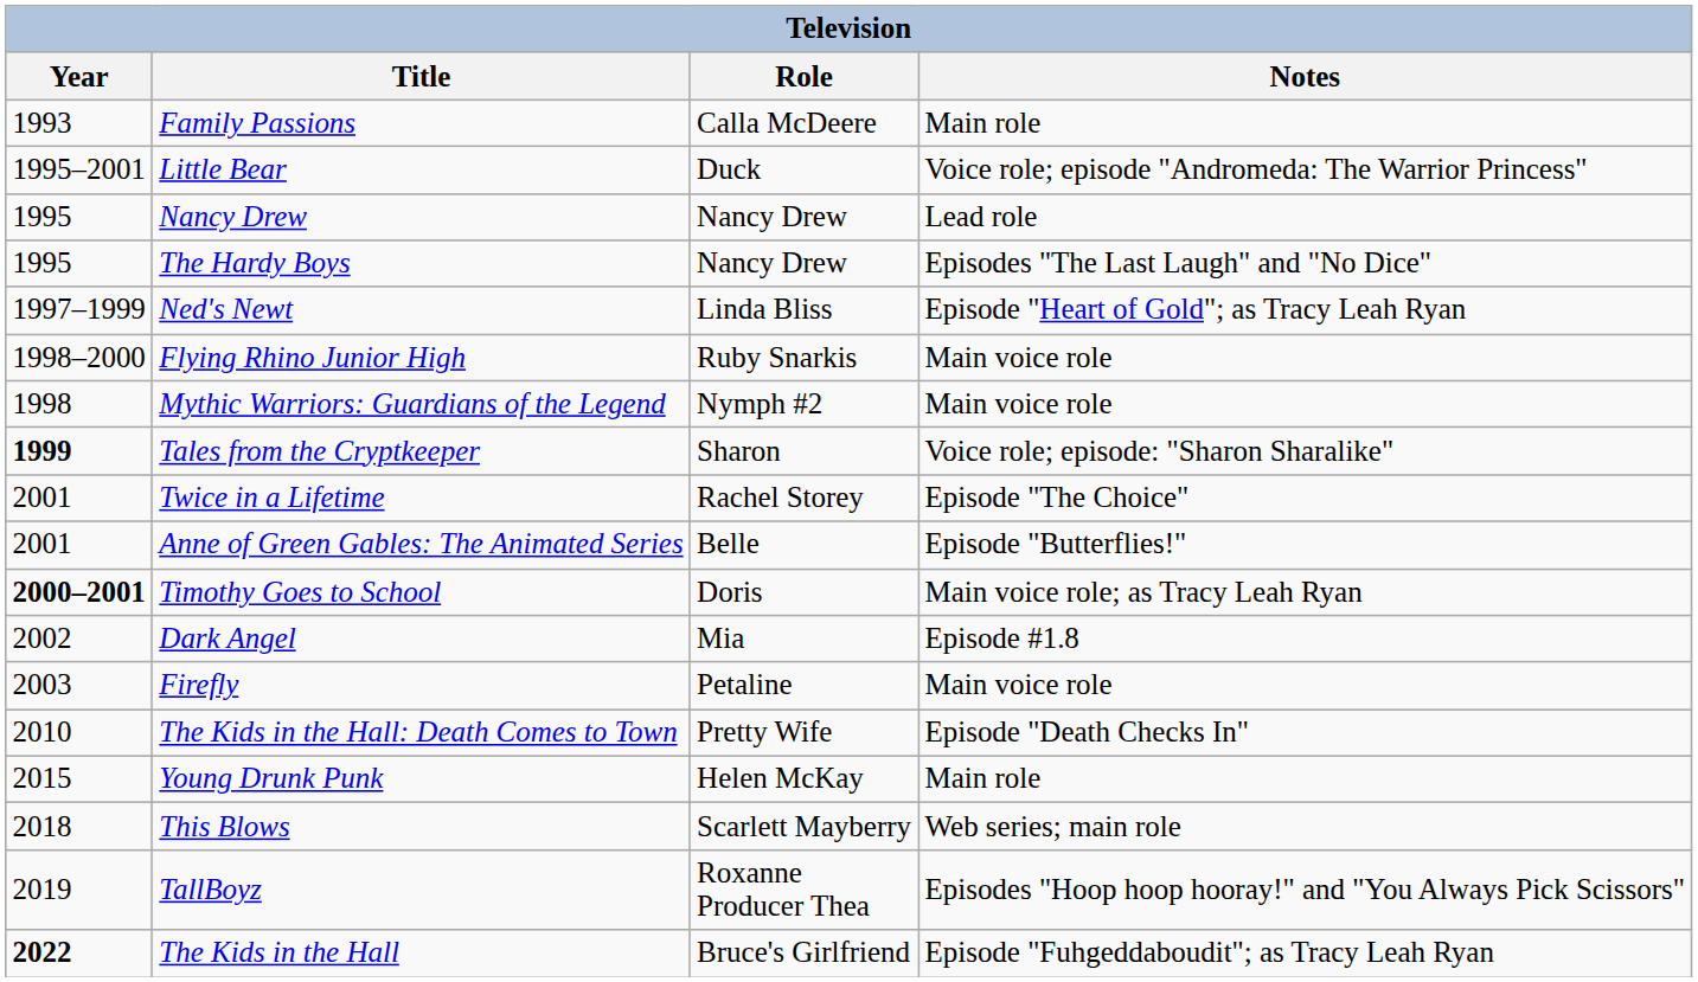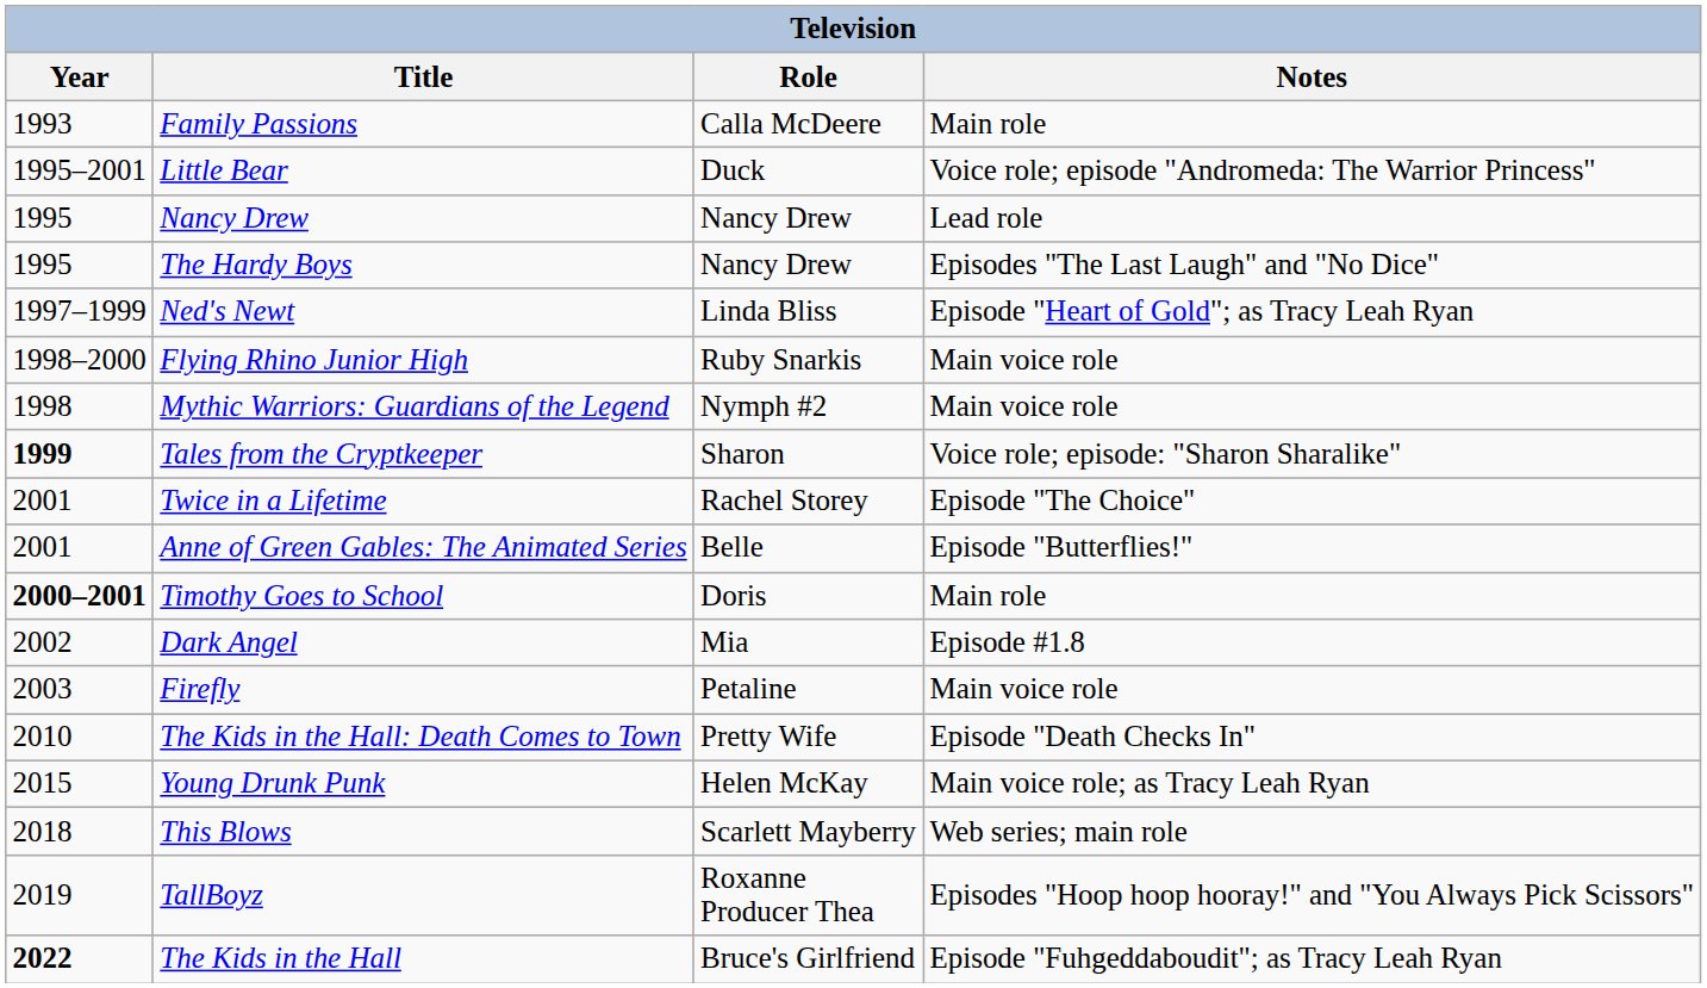Timothy Goes to School | Notes: Main voice role; as Tracy Leah Ryan -> Main role
Young Drunk Punk | Notes: Main role -> Main voice role; as Tracy Leah Ryan
